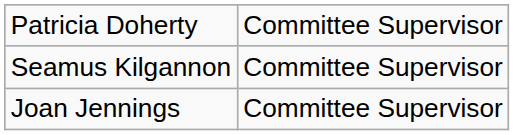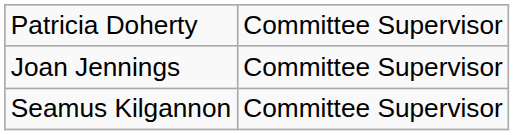rows swapped: Seamus Kilgannon <-> Joan Jennings
